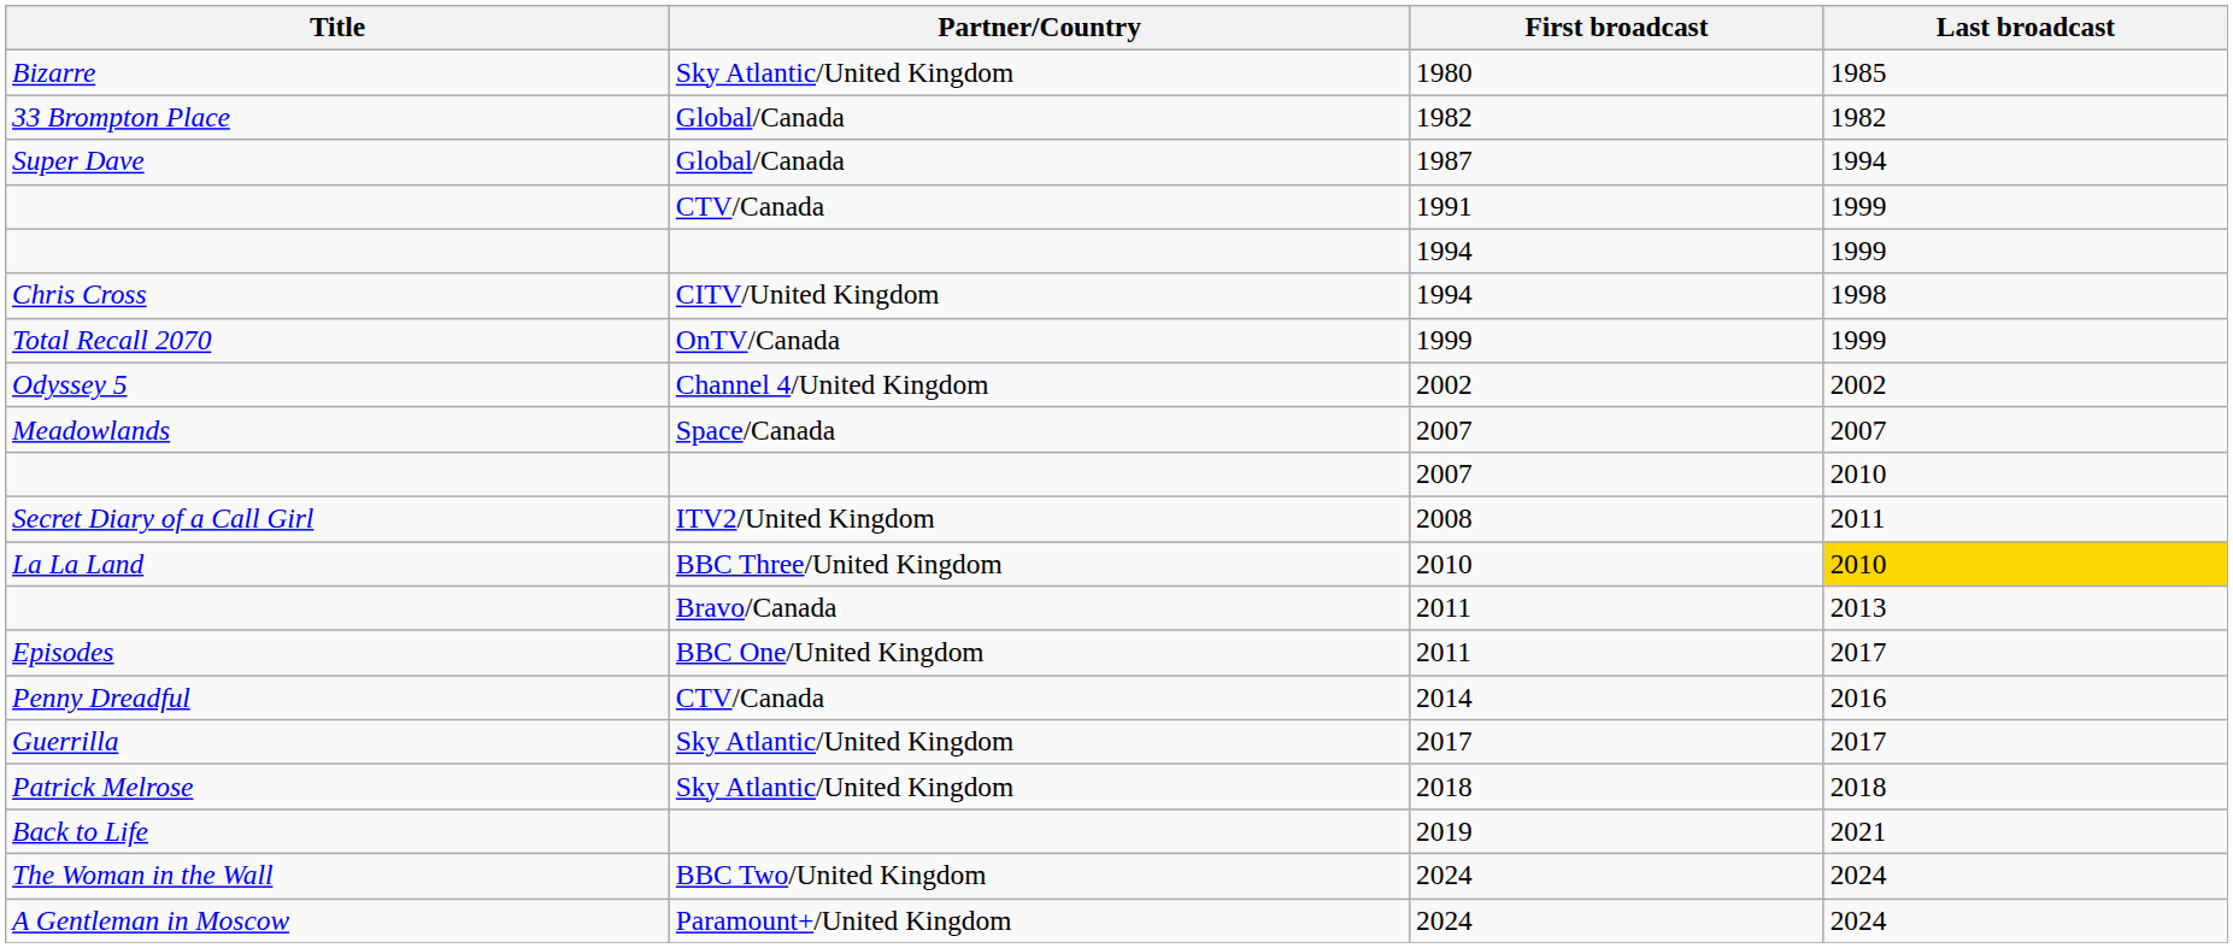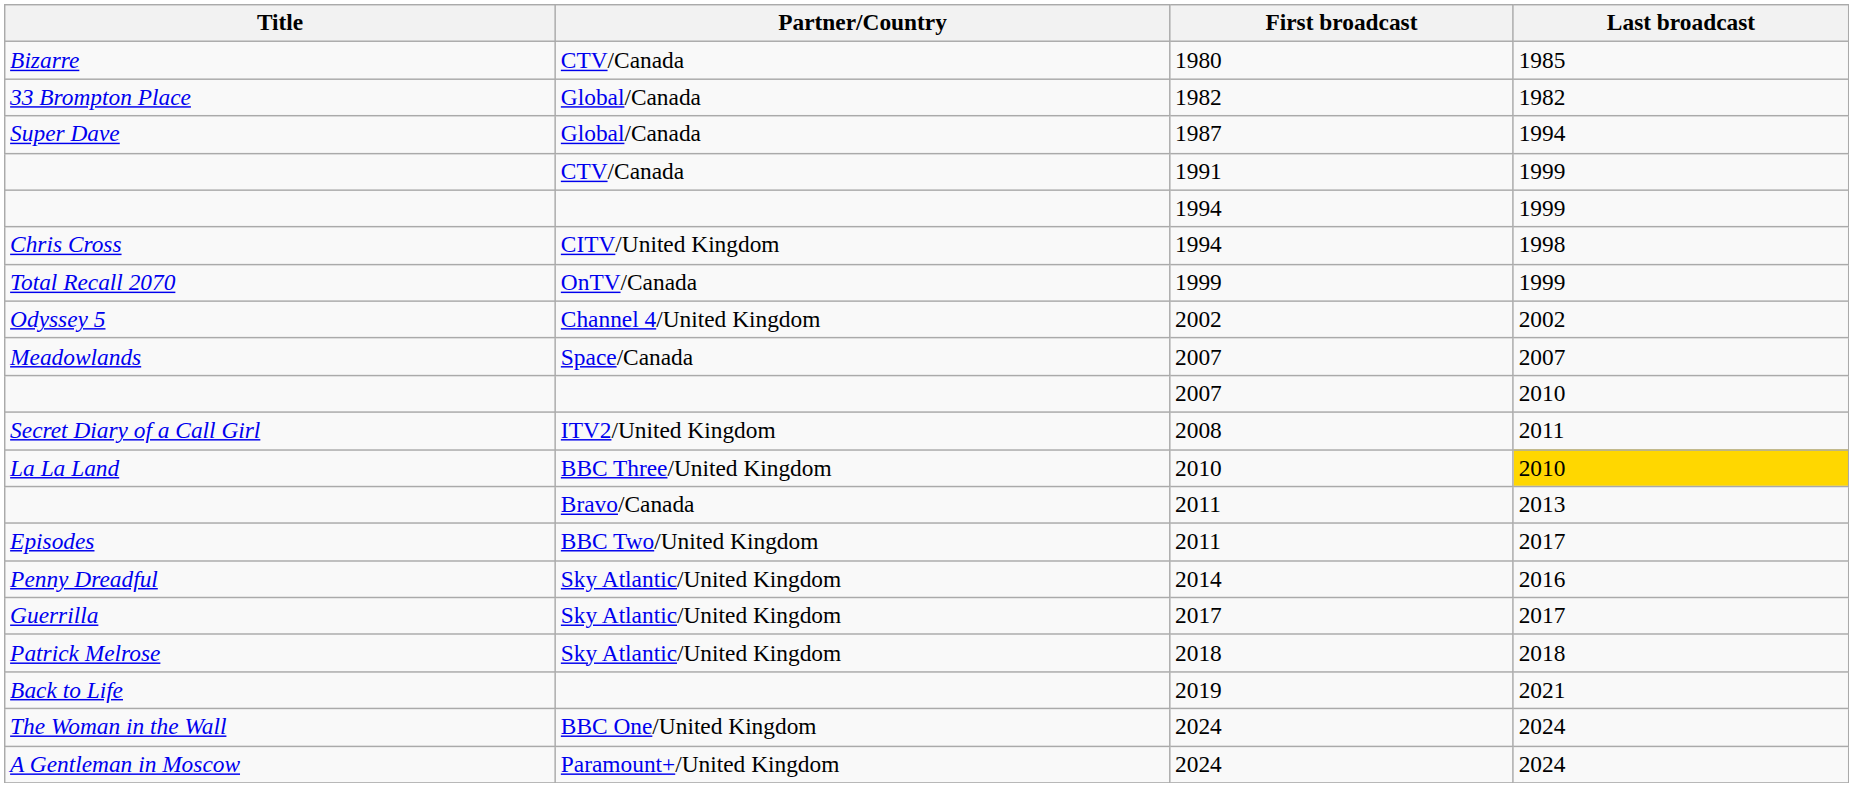Bizarre | Partner/Country: Sky Atlantic/United Kingdom -> CTV/Canada
Episodes | Partner/Country: BBC One/United Kingdom -> BBC Two/United Kingdom
Penny Dreadful | Partner/Country: CTV/Canada -> Sky Atlantic/United Kingdom
The Woman in the Wall | Partner/Country: BBC Two/United Kingdom -> BBC One/United Kingdom
